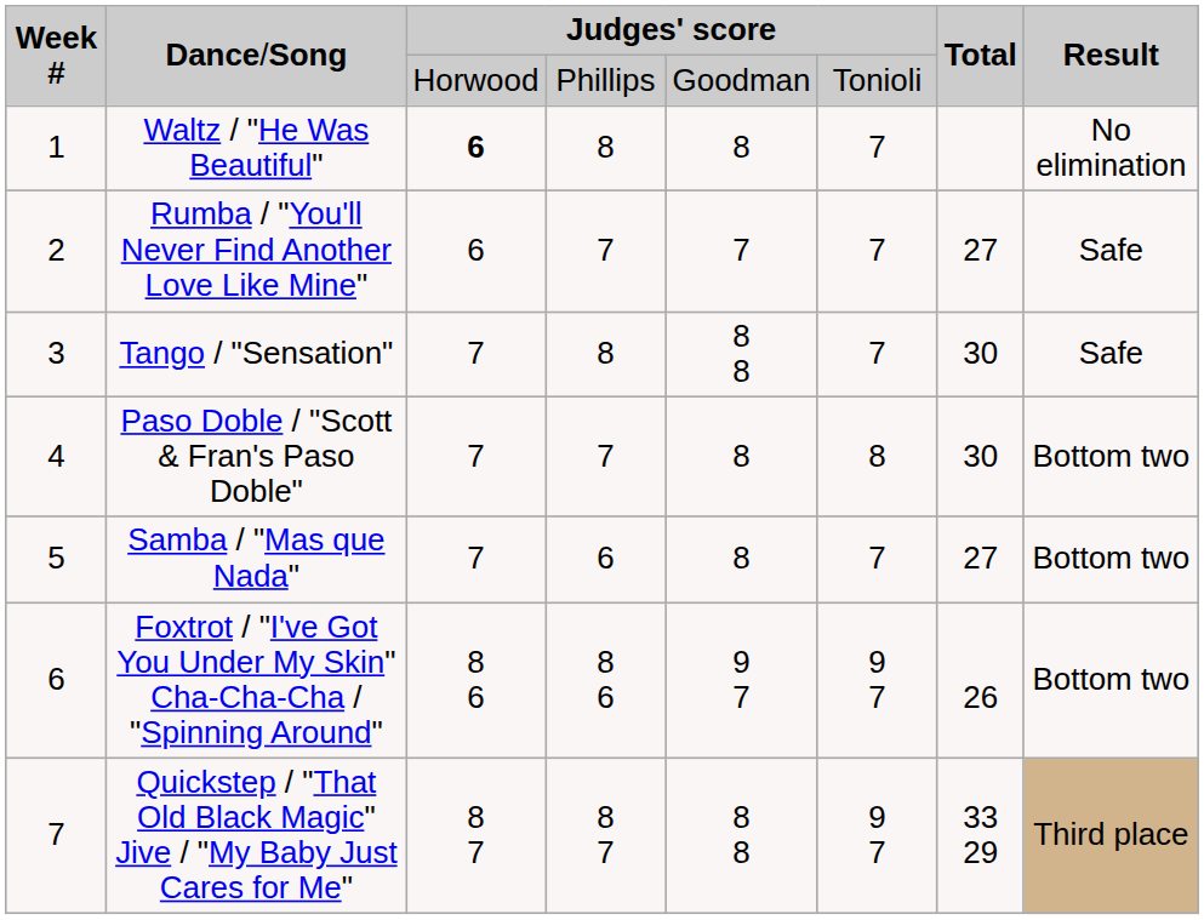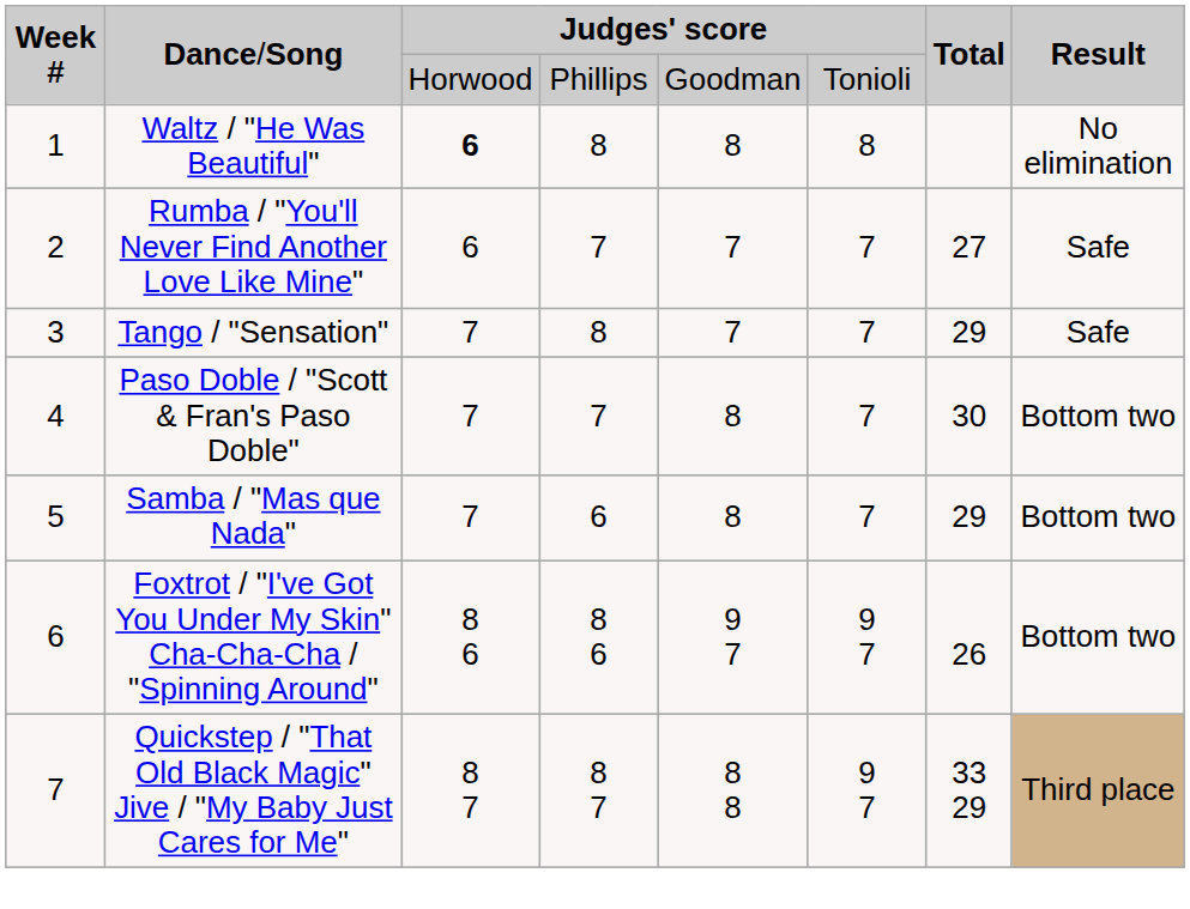Waltz / "He Was Beautiful" | column 6: 7 -> 8
Tango / "Sensation" | column 5: 8 8 -> 7
Tango / "Sensation" | column 7: 30 -> 29
Paso Doble / "Scott & Fran's Paso Doble" | column 6: 8 -> 7
Samba / "Mas que Nada" | column 7: 27 -> 29
